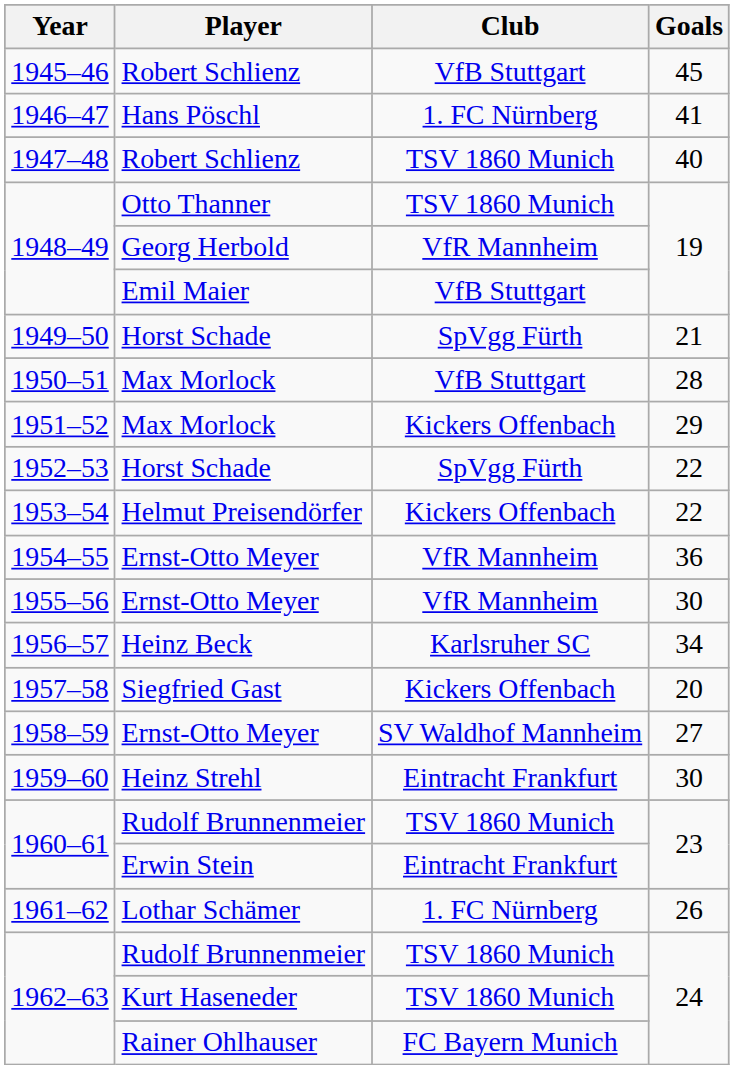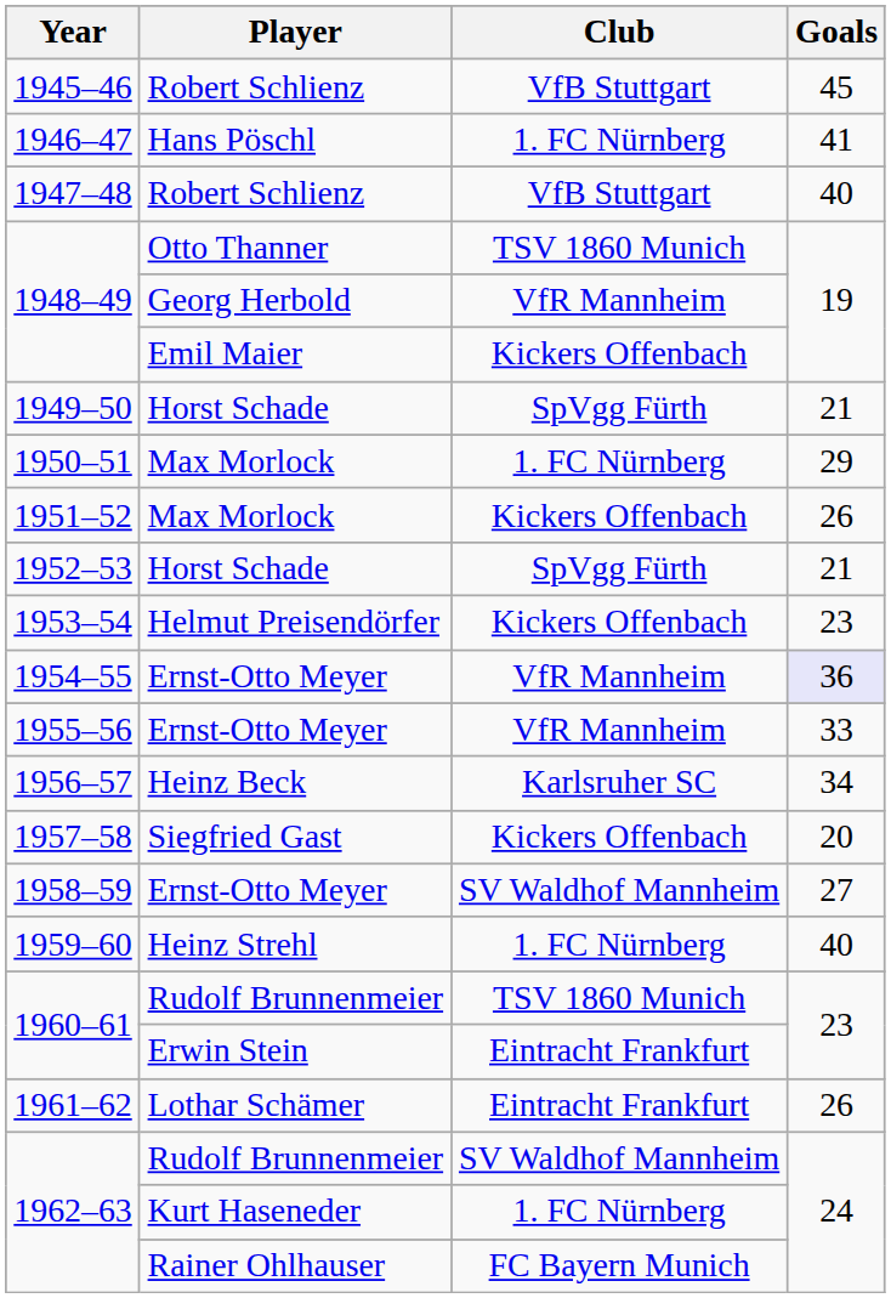1947–48 | Club: TSV 1860 Munich -> VfB Stuttgart
1948–49 / Emil Maier | Club: VfB Stuttgart -> Kickers Offenbach
1950–51 | Club: VfB Stuttgart -> 1. FC Nürnberg
1950–51 | Goals: 28 -> 29
1951–52 | Goals: 29 -> 26
1952–53 | Goals: 22 -> 21
1953–54 | Goals: 22 -> 23
1954–55 | Goals: no background -> lavender background
1955–56 | Goals: 30 -> 33
1959–60 | Club: Eintracht Frankfurt -> 1. FC Nürnberg
1959–60 | Goals: 30 -> 40
1961–62 | Club: 1. FC Nürnberg -> Eintracht Frankfurt
1962–63 / Rudolf Brunnenmeier | Club: TSV 1860 Munich -> SV Waldhof Mannheim
1962–63 / Kurt Haseneder | Club: TSV 1860 Munich -> 1. FC Nürnberg
